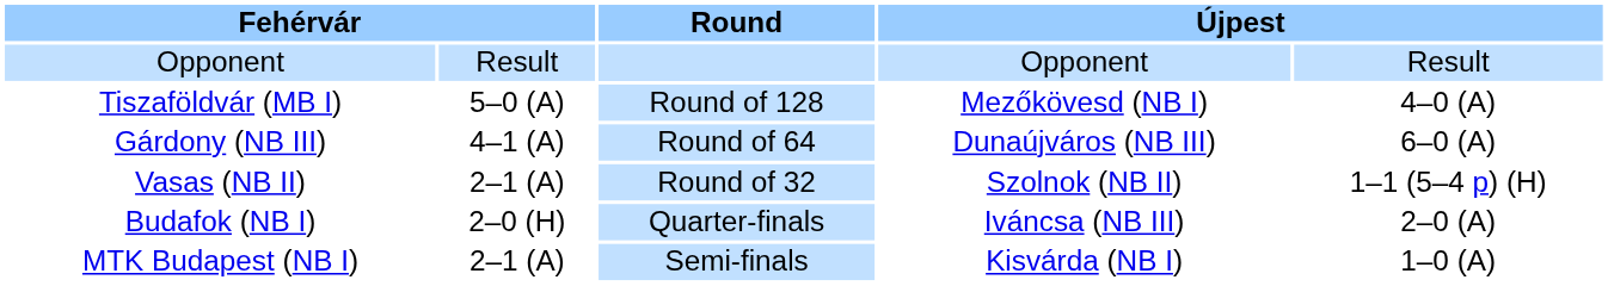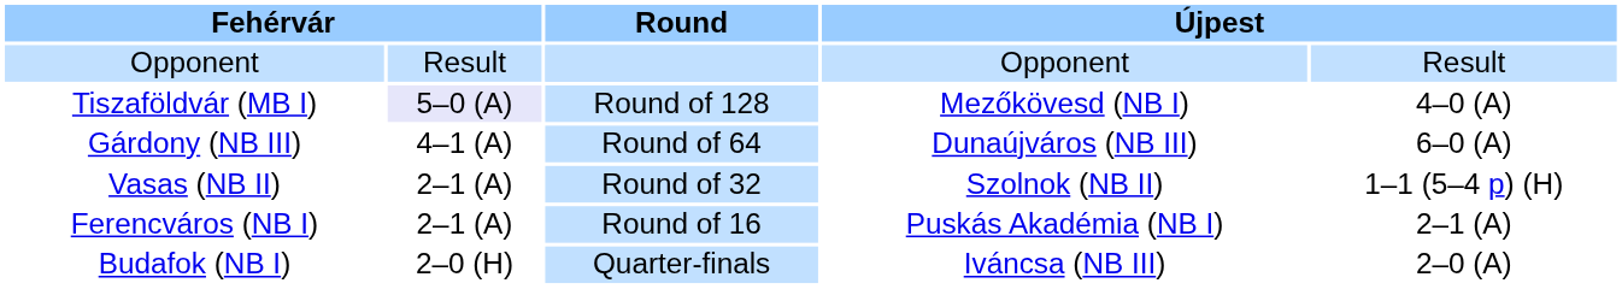Tiszaföldvár (MB I) | column 2: no background -> lavender background
+ row: Ferencváros (NB I) | 2–1 (A) | Round of 16 | Puskás Akadémia (NB I) | 2–1 (A)
- row: MTK Budapest (NB I) | 2–1 (A) | Semi-finals | Kisvárda (NB I) | 1–0 (A)
